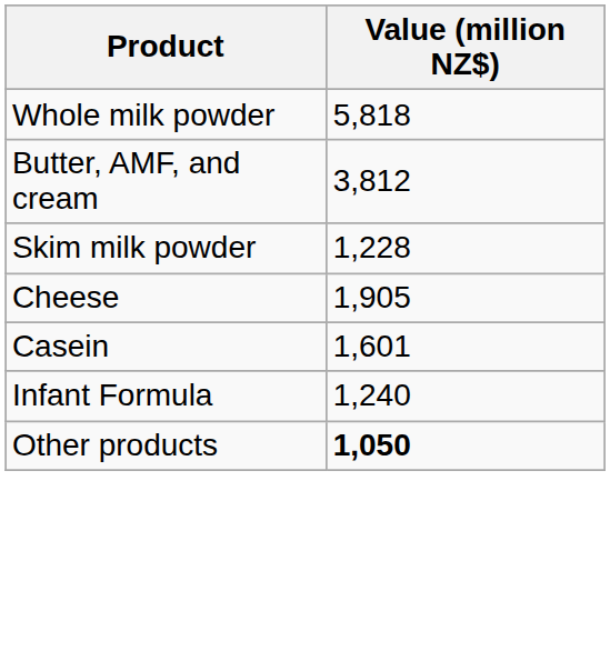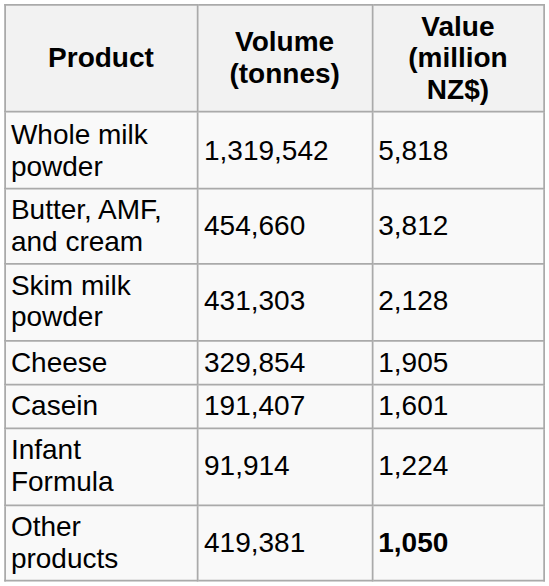+ column: Volume (tonnes) | 1,319,542 | 454,660 | 431,303 | 329,854 | 191,407 | 91,914 | 419,381
Skim milk powder | Value (million NZ$): 1,228 -> 2,128
Infant Formula | Value (million NZ$): 1,240 -> 1,224
